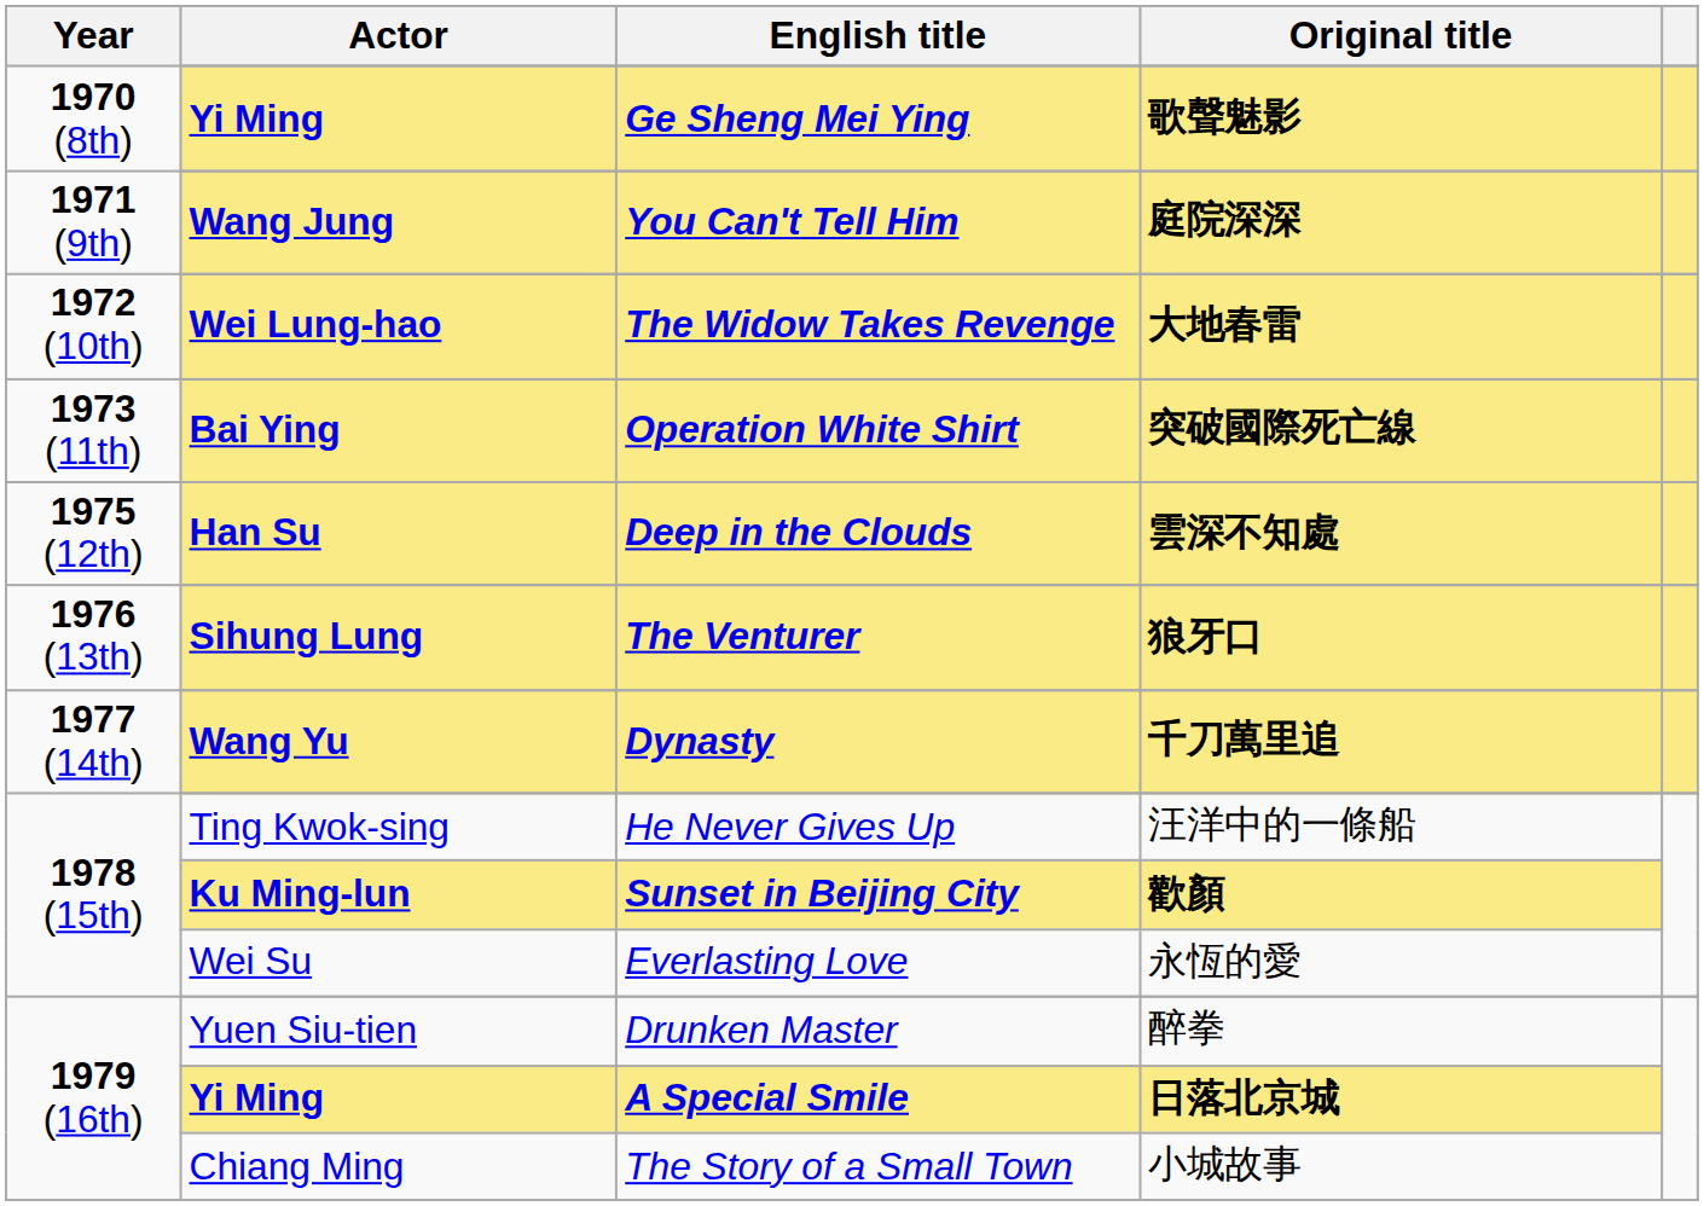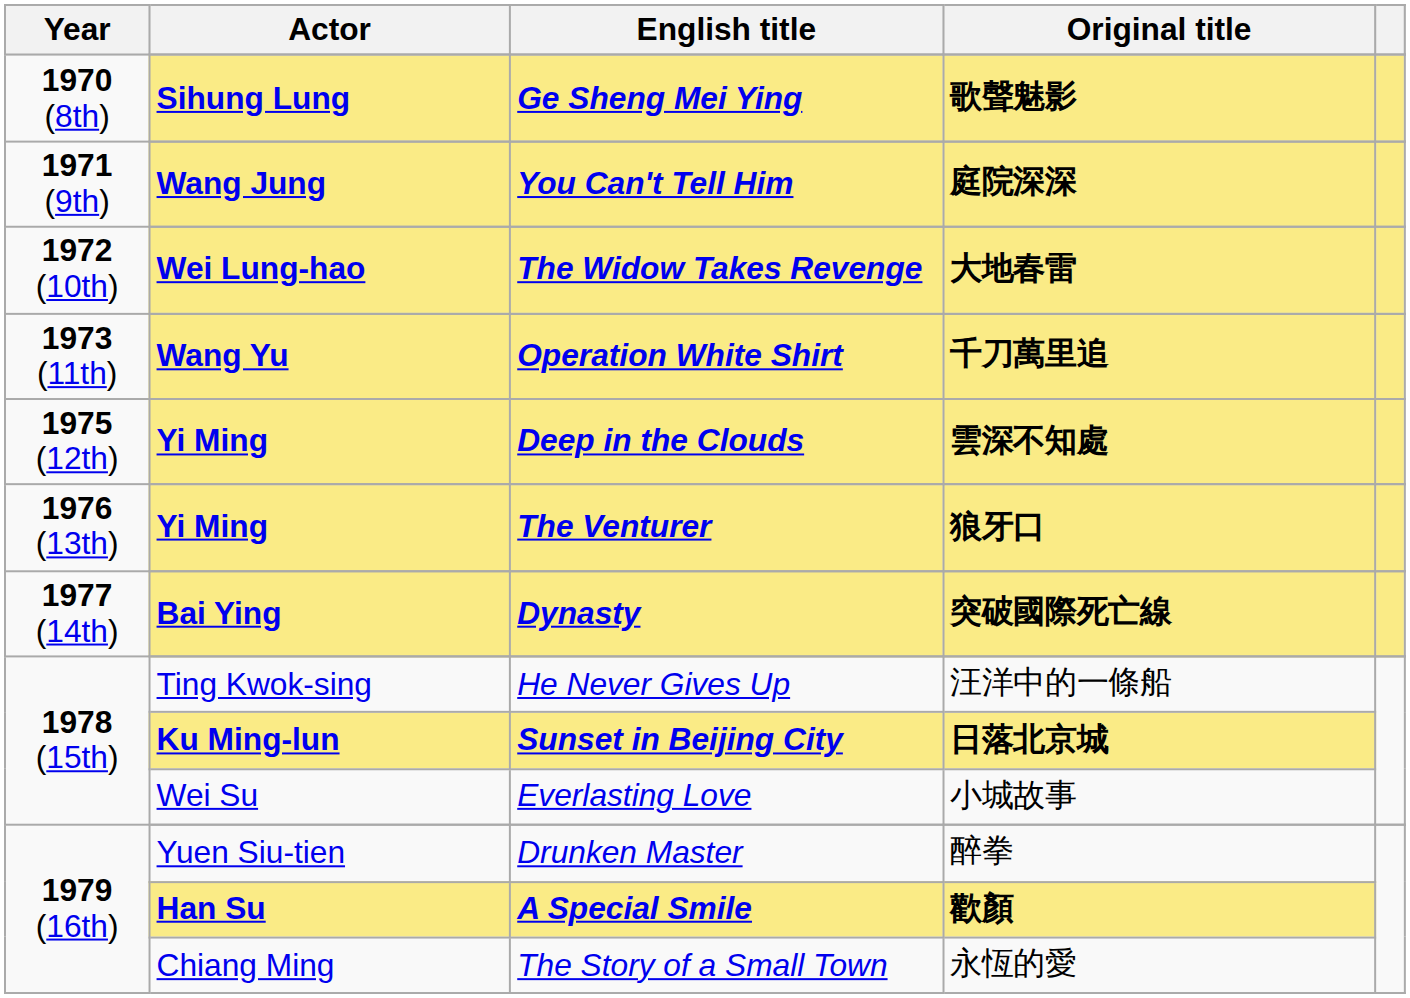Ge Sheng Mei Ying | Actor: Yi Ming -> Sihung Lung
Operation White Shirt | Actor: Bai Ying -> Wang Yu
Operation White Shirt | Original title: 突破國際死亡線 -> 千刀萬里追
Deep in the Clouds | Actor: Han Su -> Yi Ming
The Venturer | Actor: Sihung Lung -> Yi Ming
Dynasty | Actor: Wang Yu -> Bai Ying
Dynasty | Original title: 千刀萬里追 -> 突破國際死亡線
Sunset in Beijing City | Original title: 歡顏 -> 日落北京城
Everlasting Love | Original title: 永恆的愛 -> 小城故事
A Special Smile | Actor: Yi Ming -> Han Su
A Special Smile | Original title: 日落北京城 -> 歡顏
The Story of a Small Town | Original title: 小城故事 -> 永恆的愛
